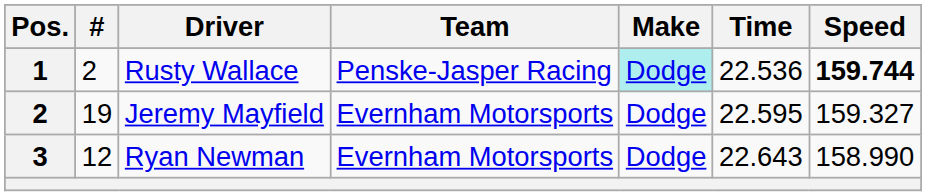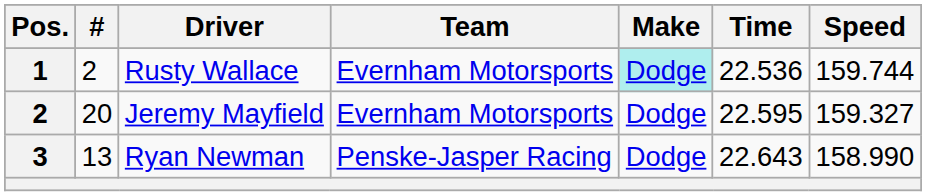Rusty Wallace | Team: Penske-Jasper Racing -> Evernham Motorsports
Rusty Wallace | Speed: bold -> normal
Jeremy Mayfield | #: 19 -> 20
Ryan Newman | #: 12 -> 13
Ryan Newman | Team: Evernham Motorsports -> Penske-Jasper Racing
